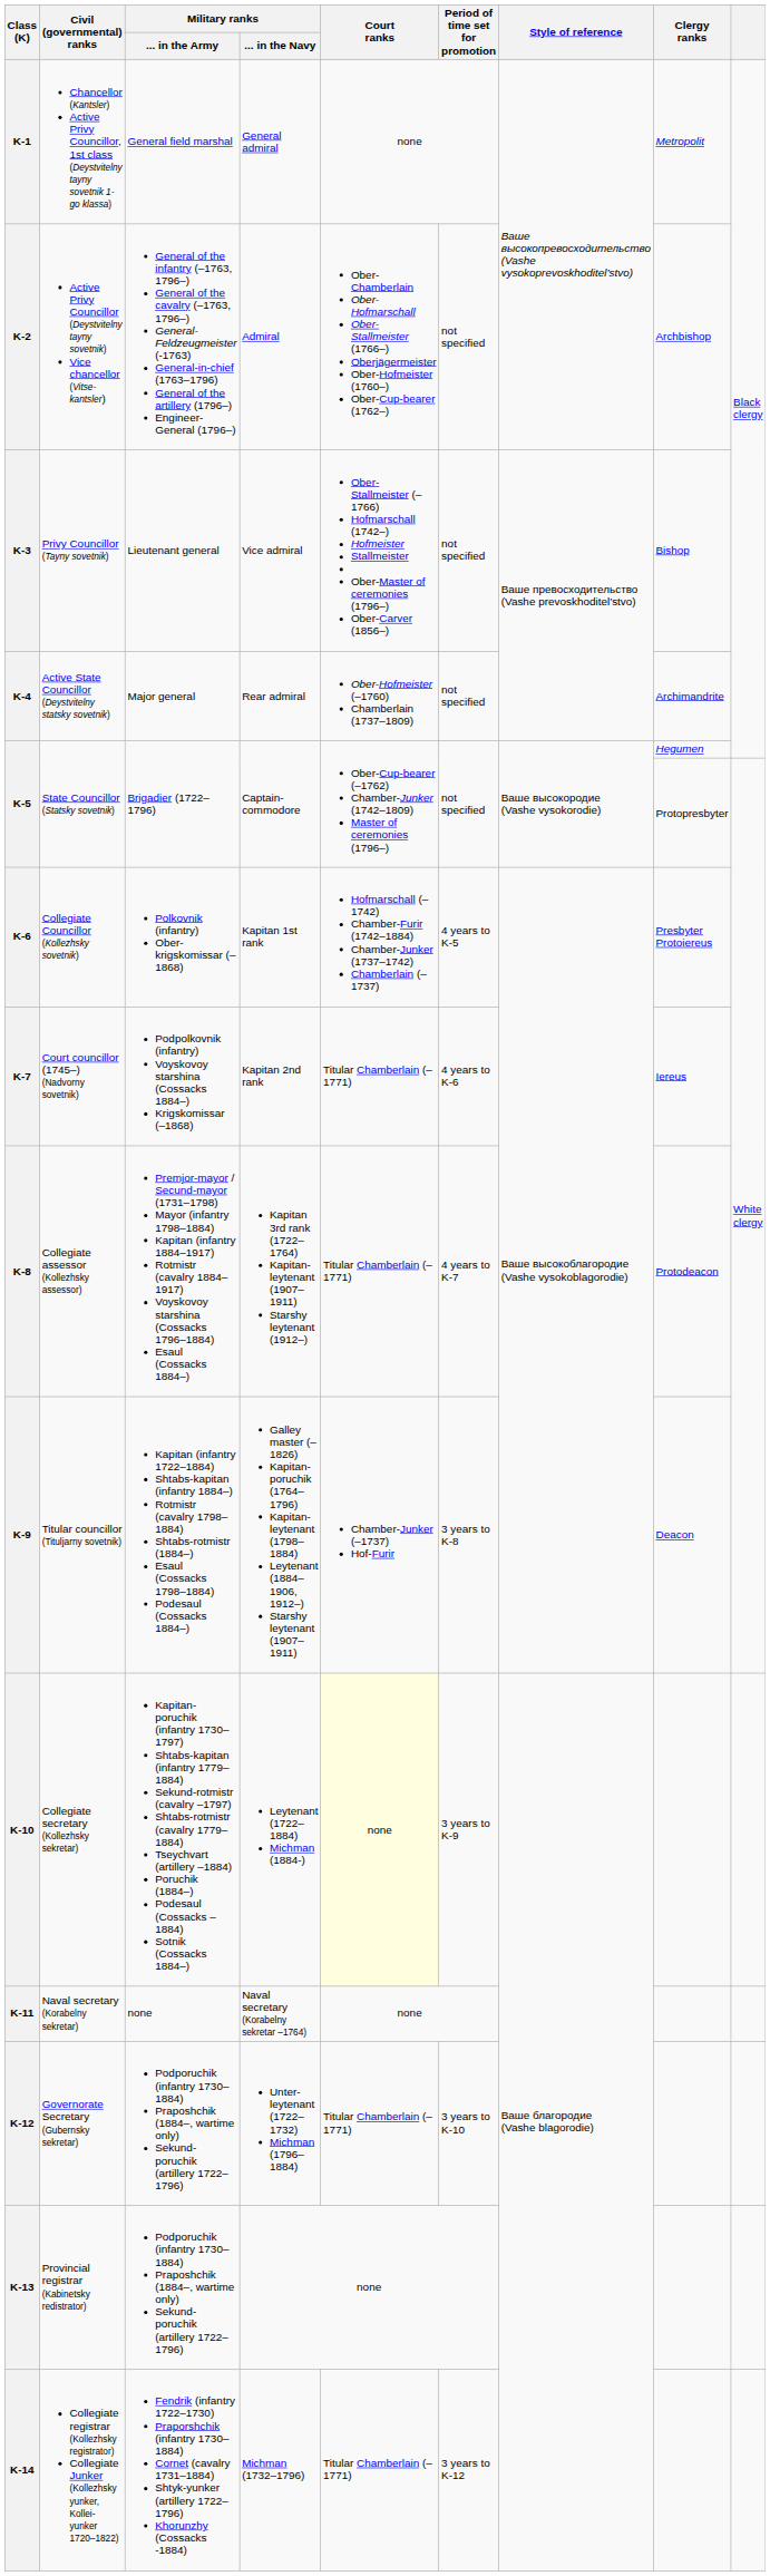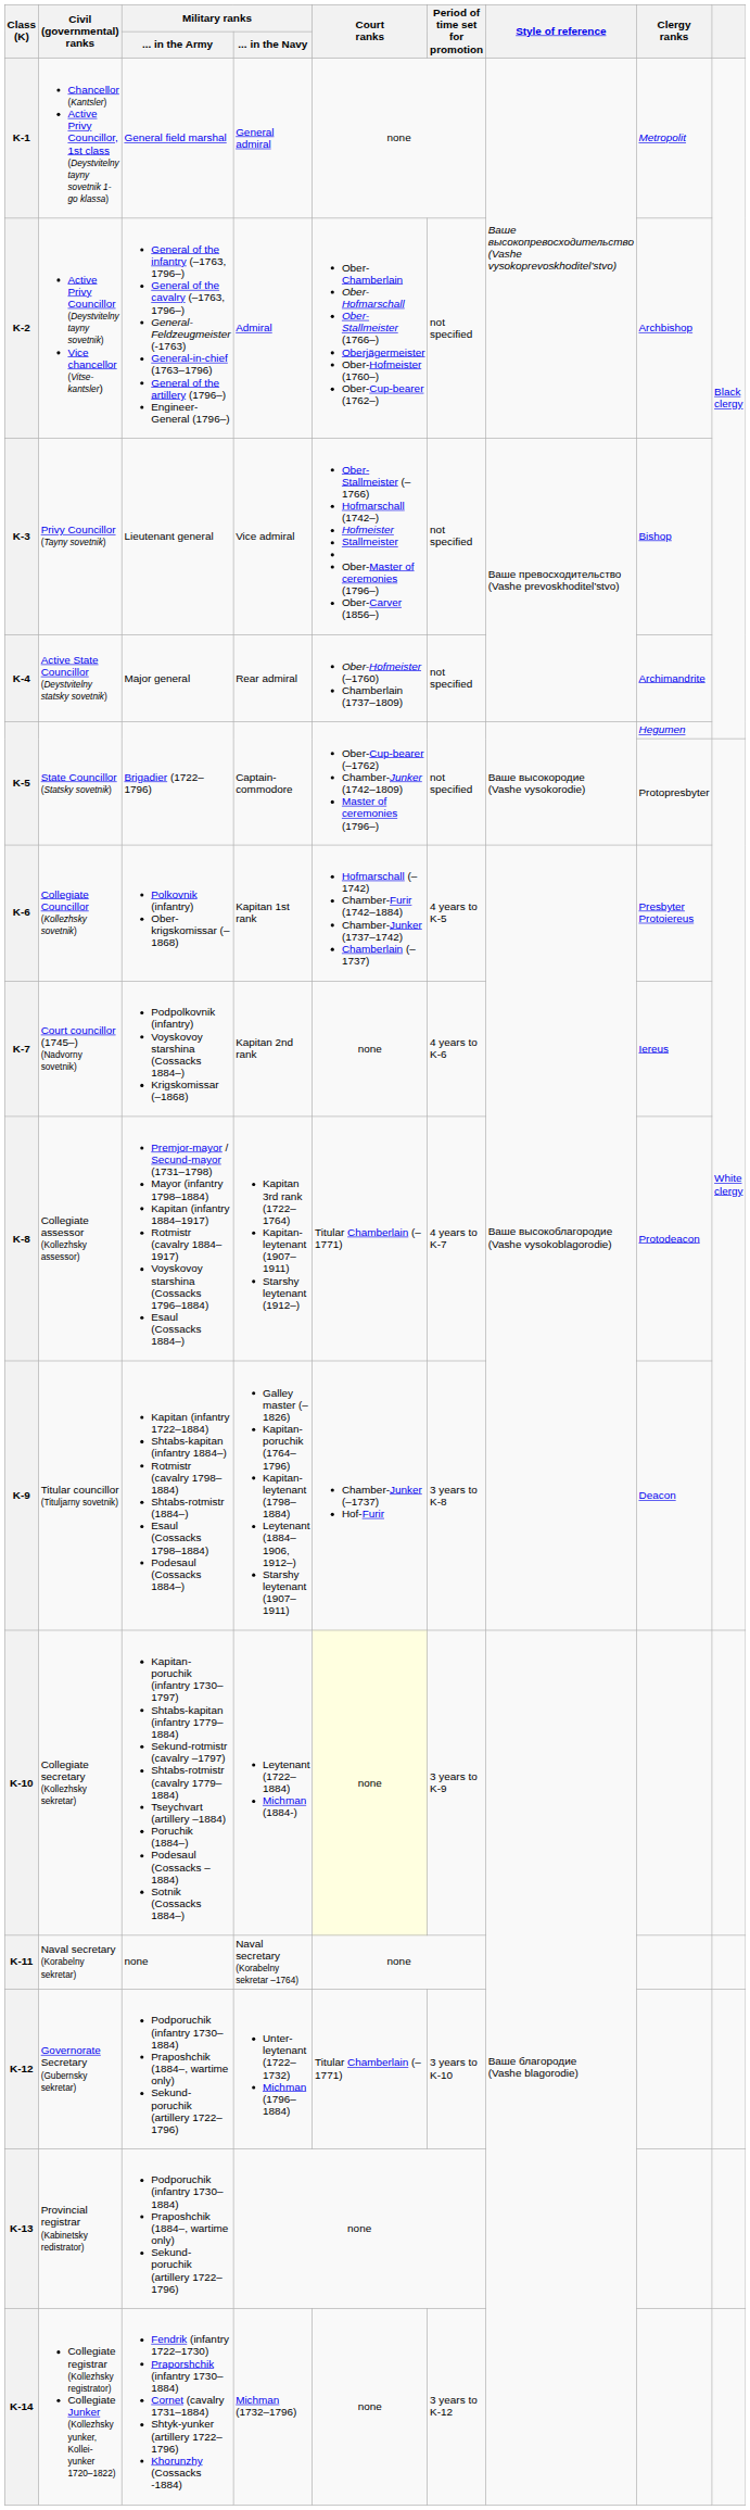K-7 | Court ranks: Titular Chamberlain (–1771) -> none
K-14 | Court ranks: Titular Chamberlain (–1771) -> none
